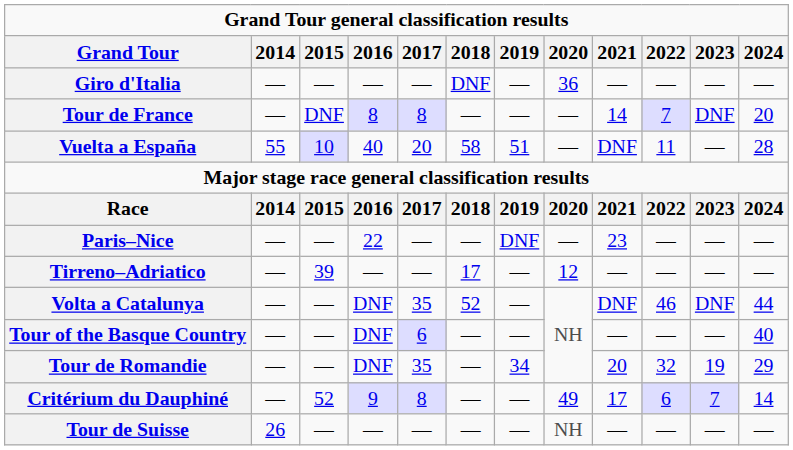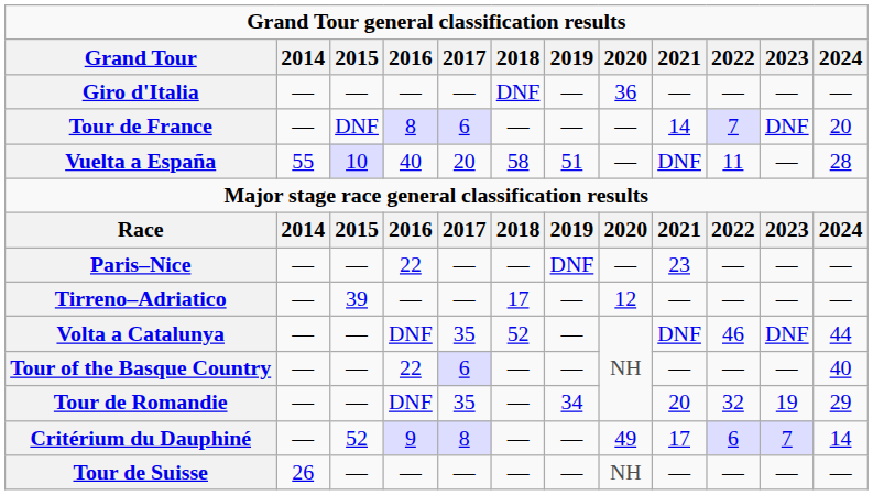Tour de France | 2017: 8 -> 6
Tour of the Basque Country | 2016: DNF -> 22
